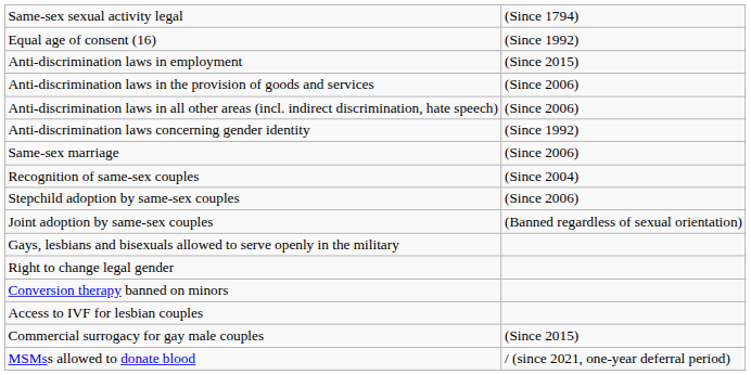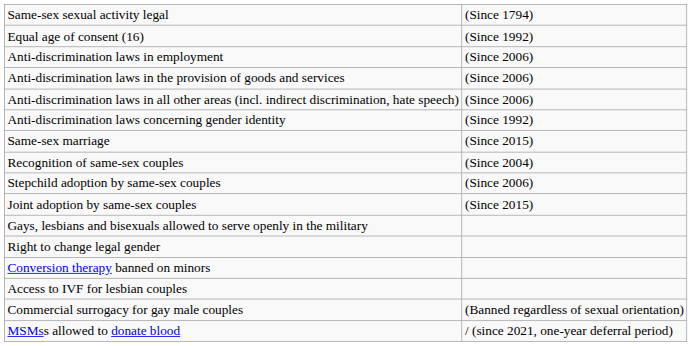Anti-discrimination laws in employment | column 2: (Since 2015) -> (Since 2006)
Same-sex marriage | column 2: (Since 2006) -> (Since 2015)
Joint adoption by same-sex couples | column 2: (Banned regardless of sexual orientation) -> (Since 2015)
Commercial surrogacy for gay male couples | column 2: (Since 2015) -> (Banned regardless of sexual orientation)
